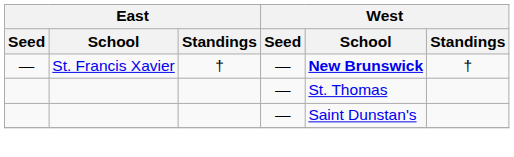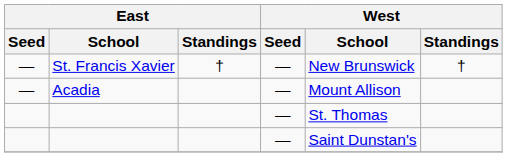St. Francis Xavier | West / School: bold -> normal
+ row: — | Acadia | — | Mount Allison
